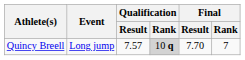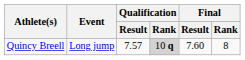Quincy Breell | Final / Result: 7.70 -> 7.60
Quincy Breell | Final / Rank: 7 -> 8
